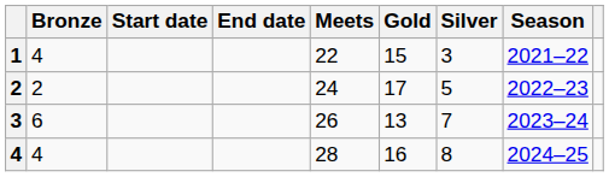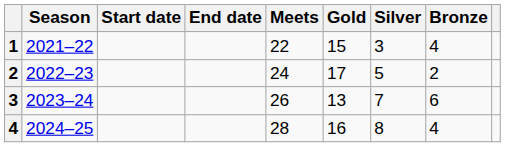columns swapped: Season <-> Bronze
